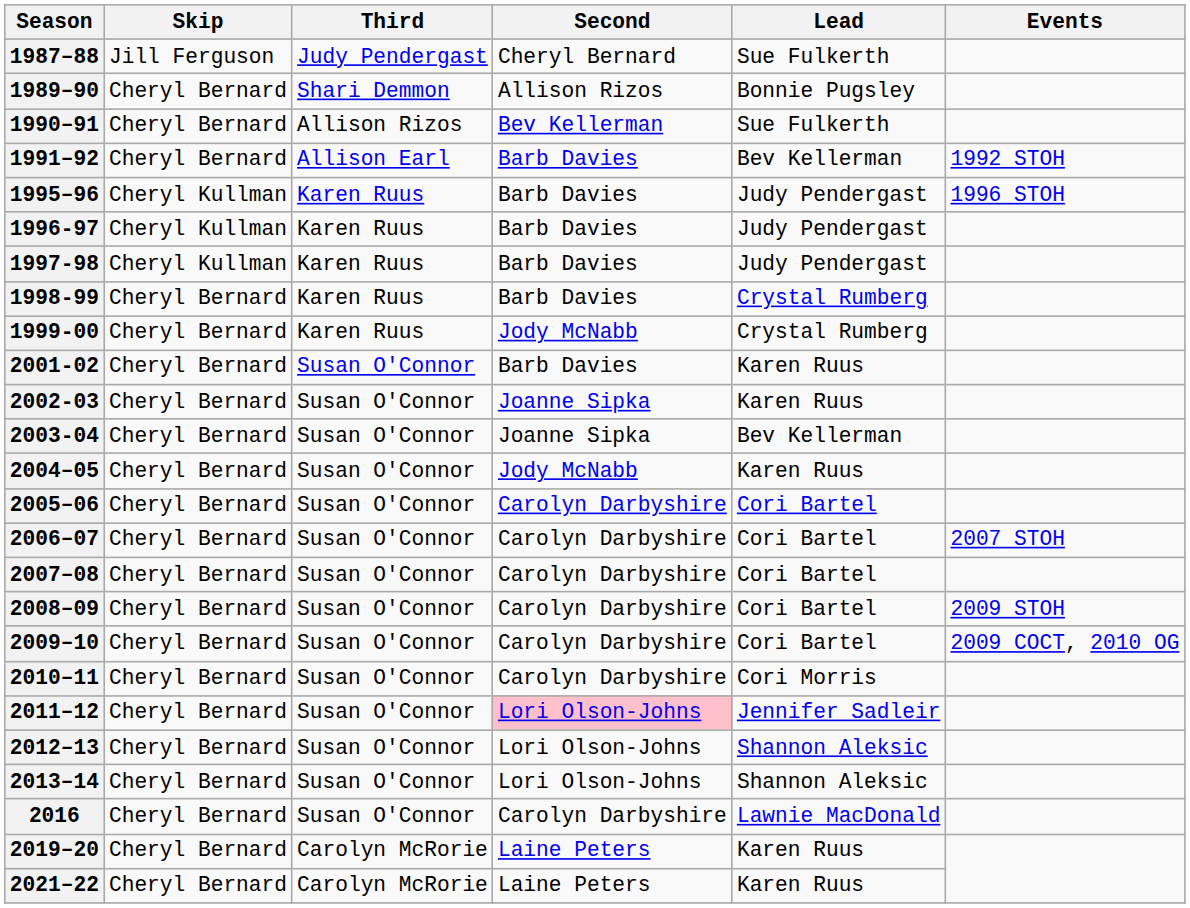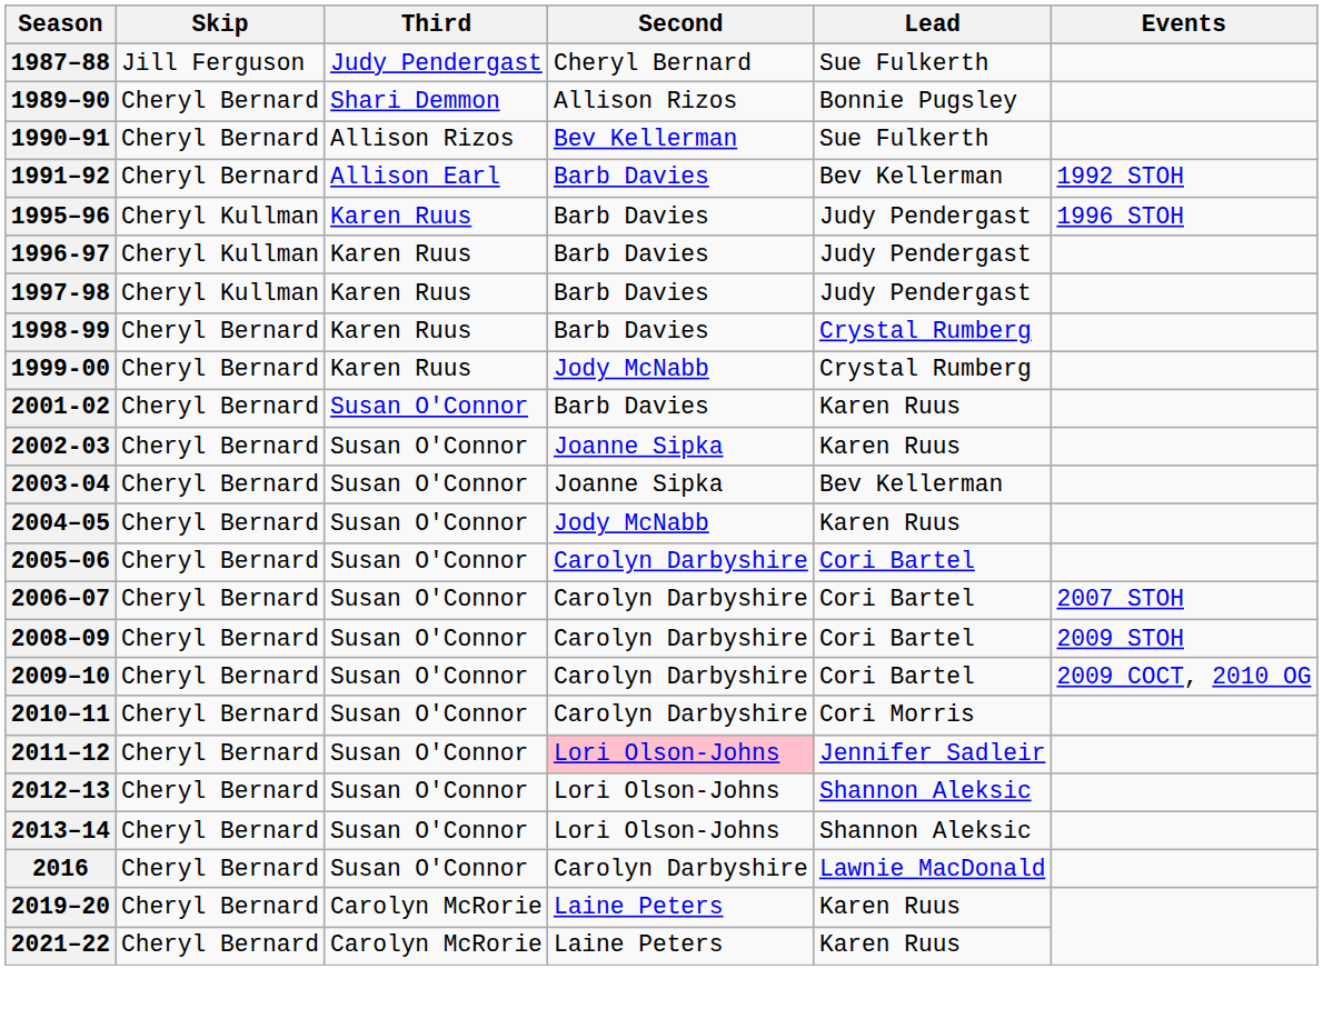- row: 2007–08 | Cheryl Bernard | Susan O'Connor | Carolyn Darbyshire | Cori Bartel
